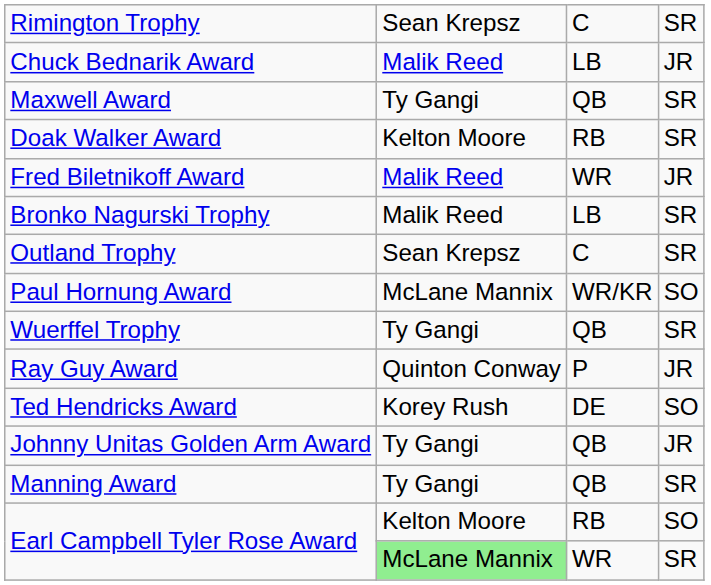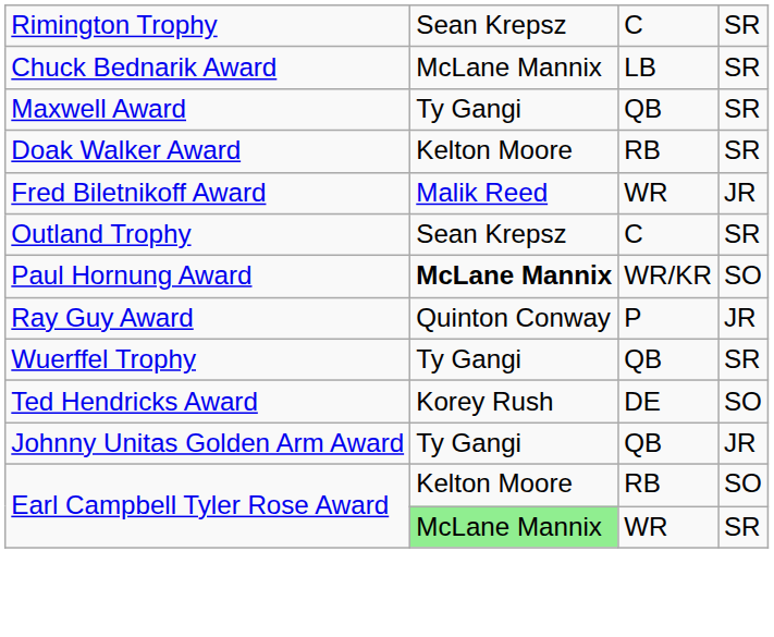Chuck Bednarik Award | column 2: Malik Reed -> McLane Mannix
Chuck Bednarik Award | column 4: JR -> SR
- row: Bronko Nagurski Trophy | Malik Reed | LB | SR
Paul Hornung Award | column 2: normal -> bold
rows swapped: Wuerffel Trophy <-> Ray Guy Award
- row: Manning Award | Ty Gangi | QB | SR
